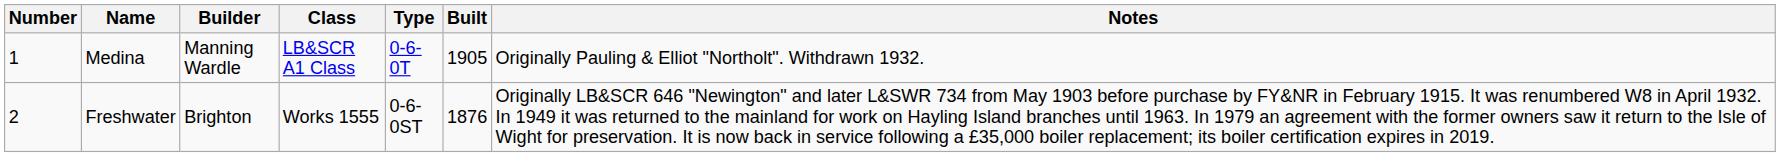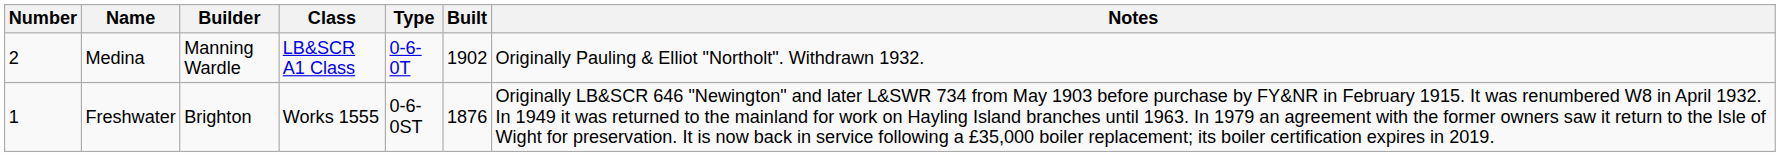Medina | Number: 1 -> 2
Medina | Built: 1905 -> 1902
Freshwater | Number: 2 -> 1
